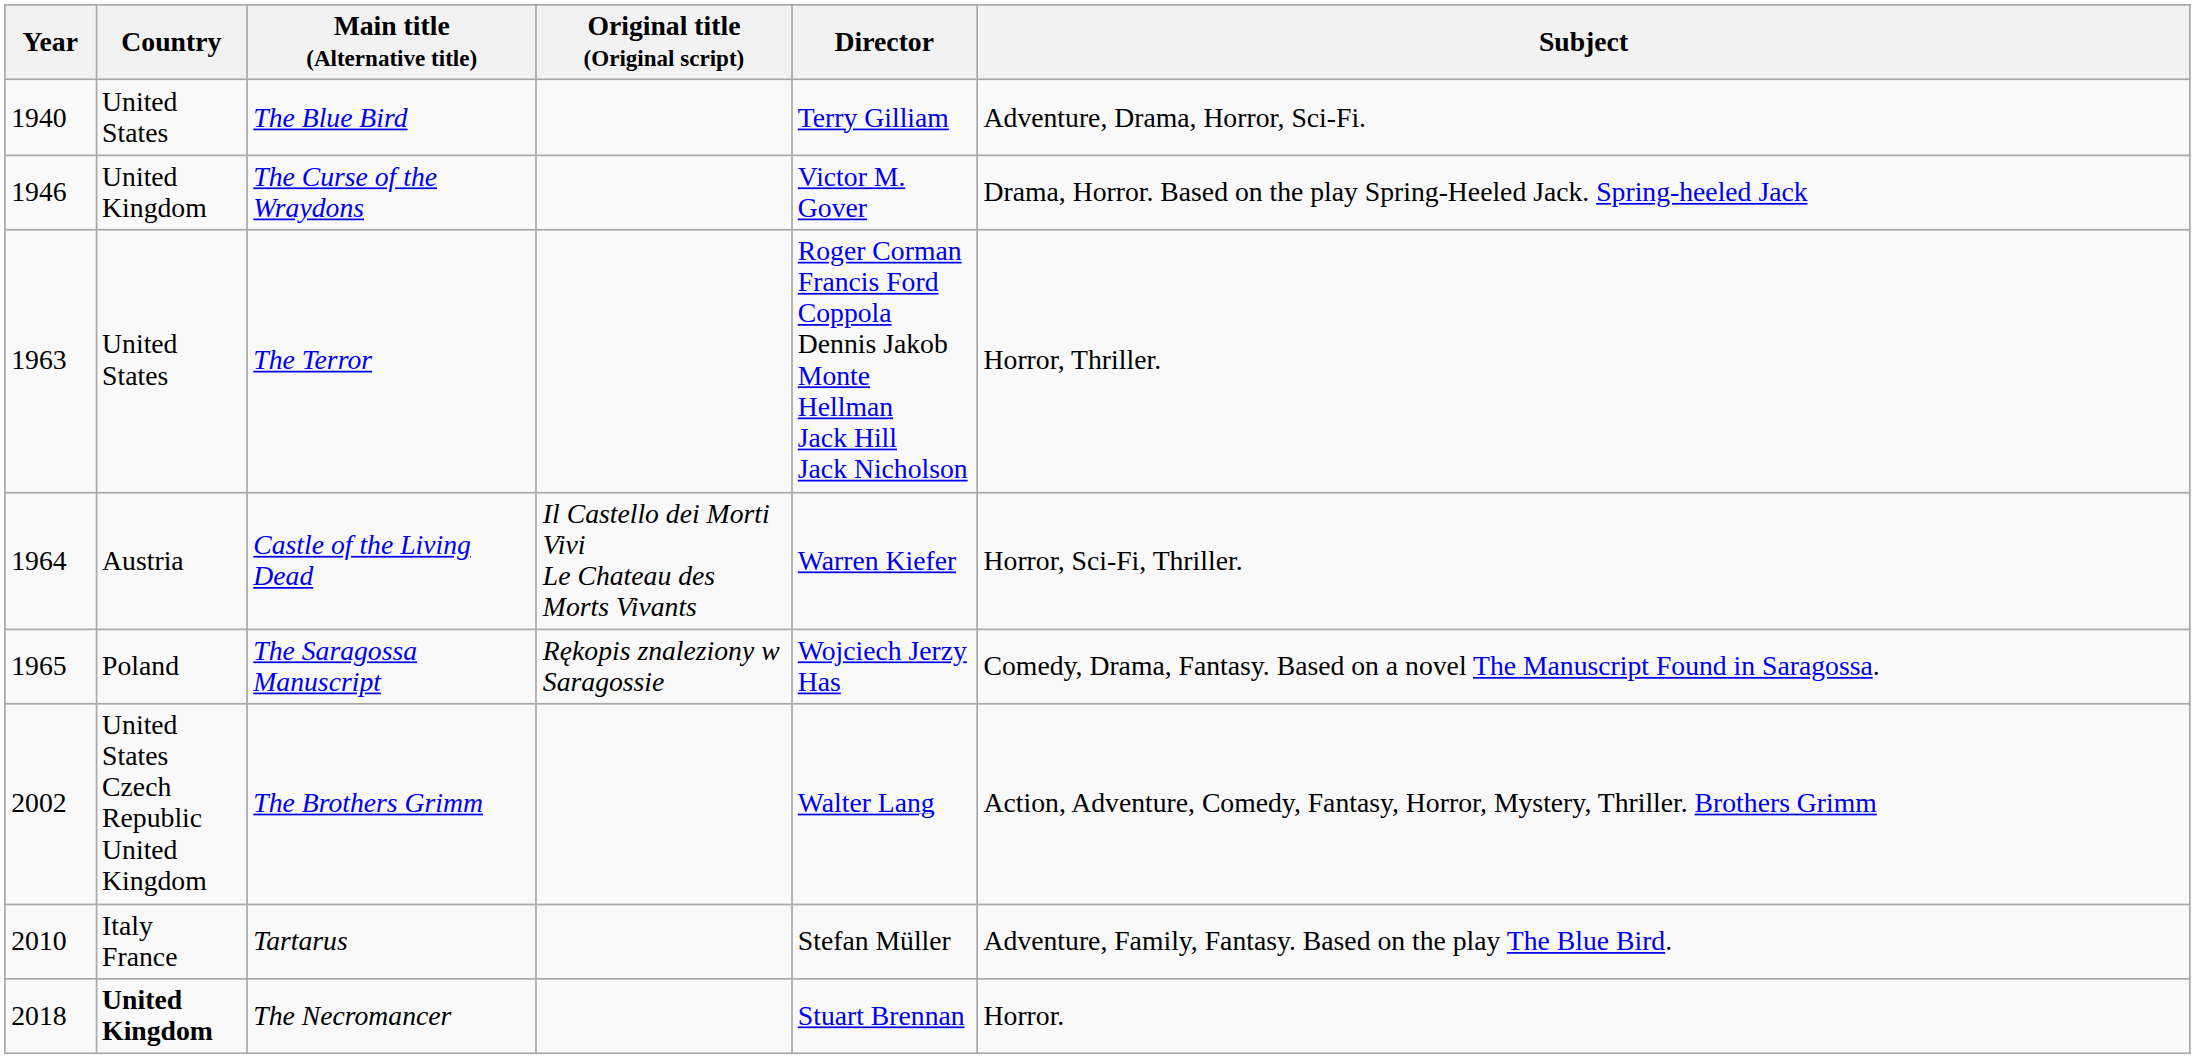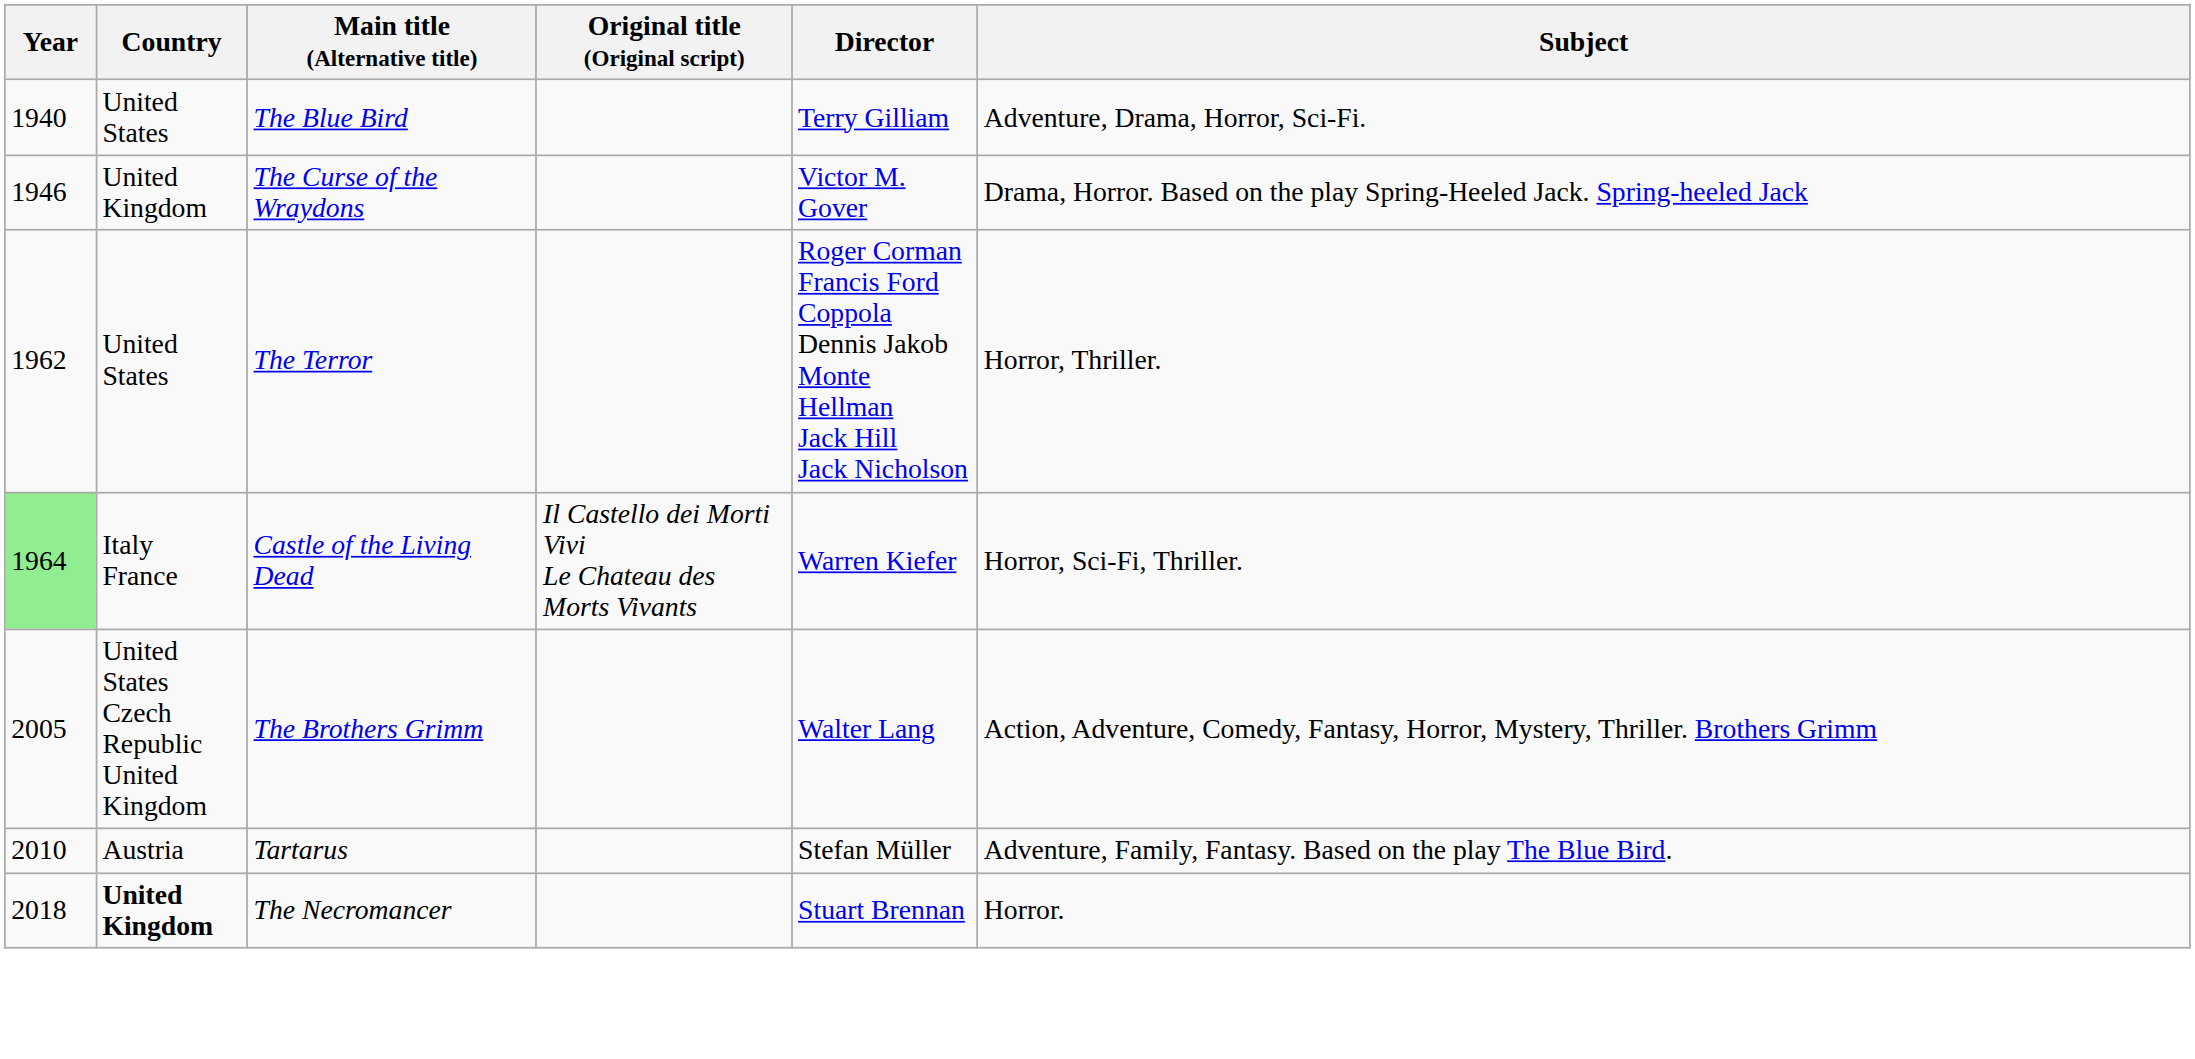The Terror | Year: 1963 -> 1962
Castle of the Living Dead | Year: no background -> lightgreen background
Castle of the Living Dead | Country: Austria -> Italy France
- row: 1965 | Poland | The Saragossa Manuscript | Rękopis znaleziony w Saragossie | Wojciech Jerzy Has | Comedy, Drama, Fantasy. Based on a novel The Manuscript Found in Saragossa.
The Brothers Grimm | Year: 2002 -> 2005
Tartarus | Country: Italy France -> Austria
